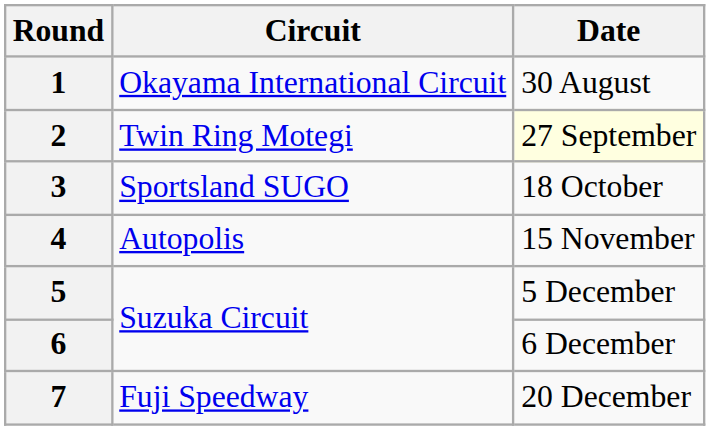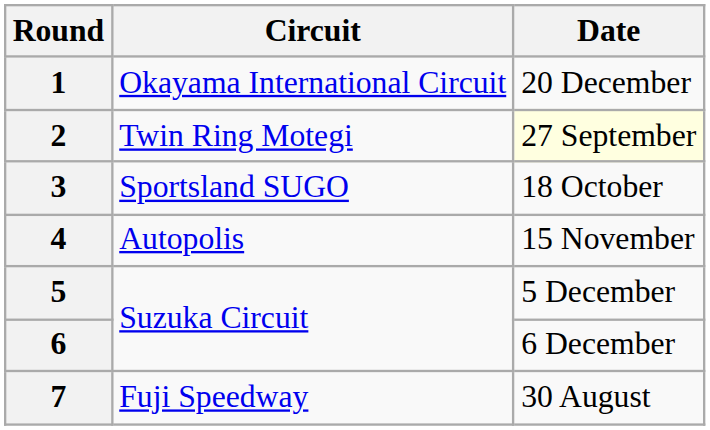1 | Date: 30 August -> 20 December
7 | Date: 20 December -> 30 August
